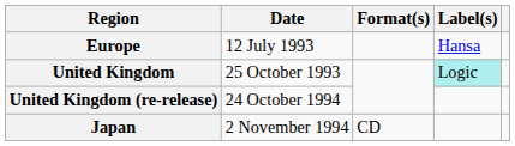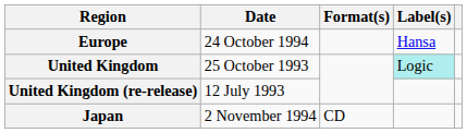Europe | Date: 12 July 1993 -> 24 October 1994
United Kingdom (re-release) | Date: 24 October 1994 -> 12 July 1993
